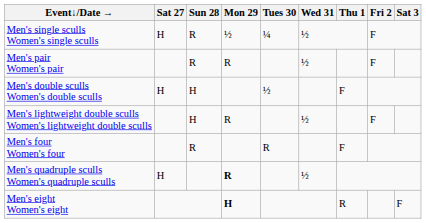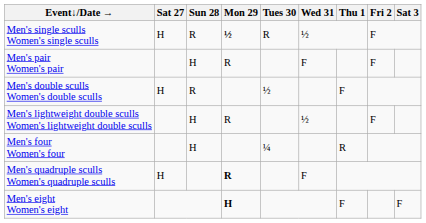Men's single sculls Women's single sculls | Mon 29: normal -> bold
Men's single sculls Women's single sculls | Tues 30: ¼ -> R
Men's pair Women's pair | Sun 28: R -> H
Men's pair Women's pair | Wed 31: ½ -> F
Men's double sculls Women's double sculls | Sun 28: H -> R
Men's four Women's four | Sun 28: R -> H
Men's four Women's four | Tues 30: R -> ¼
Men's four Women's four | Thu 1: F -> R
Men's quadruple sculls Women's quadruple sculls | Wed 31: ½ -> F
Men's eight Women's eight | Thu 1: R -> F
